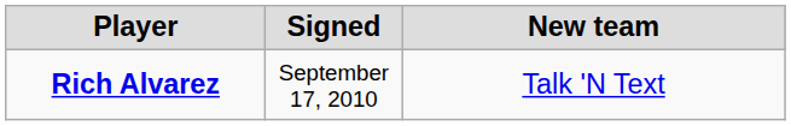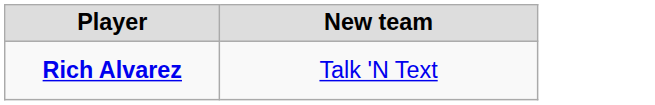- column: Signed | September 17, 2010
